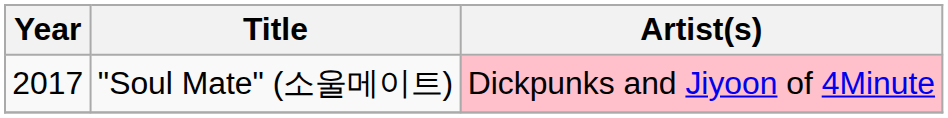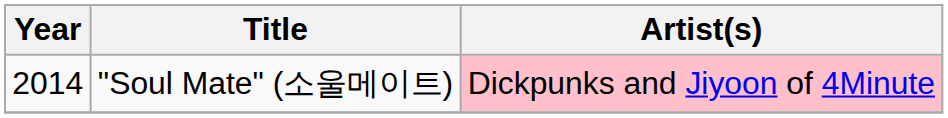"Soul Mate" (소울메이트) | Year: 2017 -> 2014
